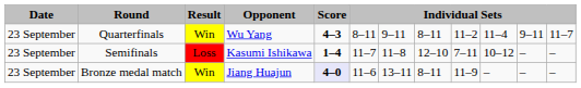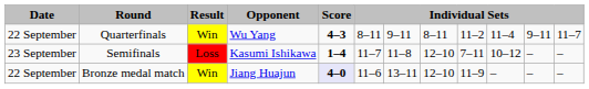Quarterfinals | Date: 23 September -> 22 September
Bronze medal match | Date: 23 September -> 22 September
Bronze medal match | column 8: 8–11 -> 12–10
